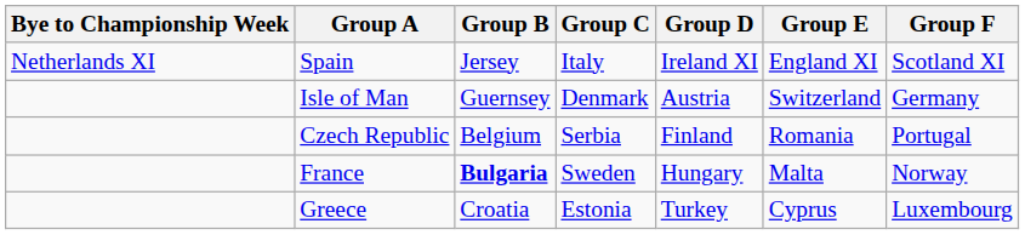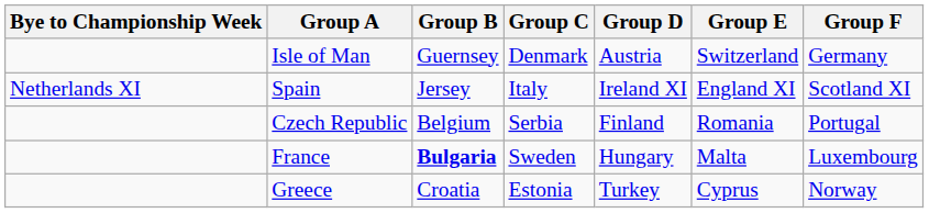rows swapped: Spain <-> Isle of Man
France | Group F: Norway -> Luxembourg
Greece | Group F: Luxembourg -> Norway
